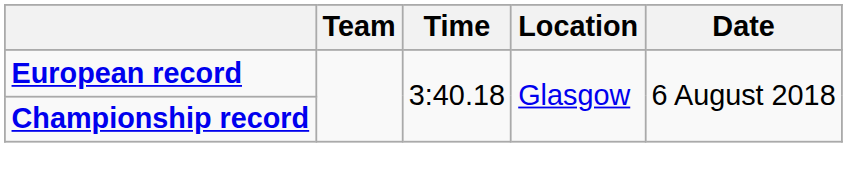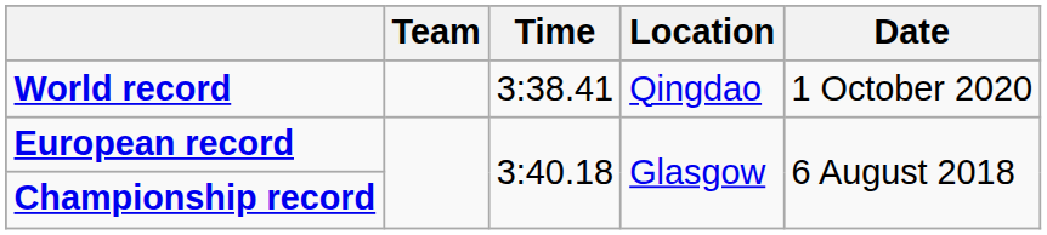+ row: World record | 3:38.41 | Qingdao | 1 October 2020
